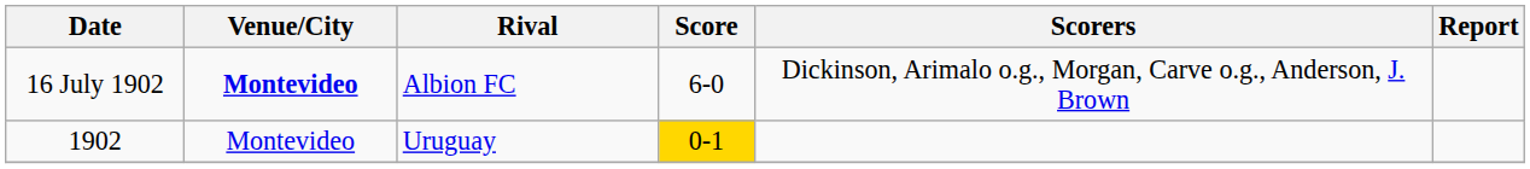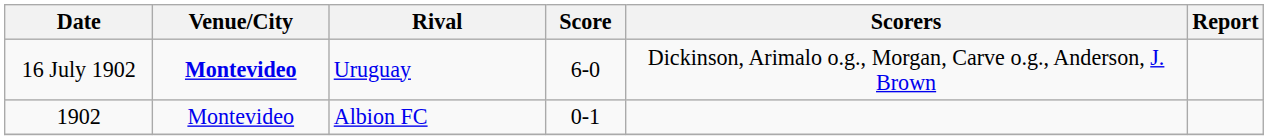16 July 1902 | Rival: Albion FC -> Uruguay
1902 | Rival: Uruguay -> Albion FC
1902 | Score: gold background -> no background
